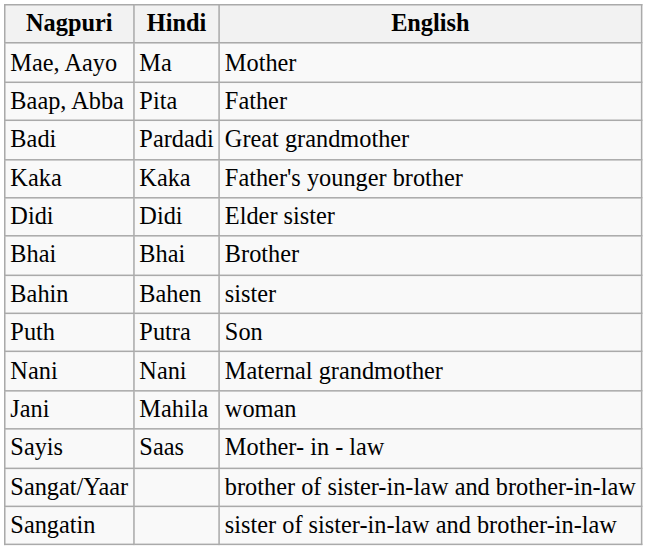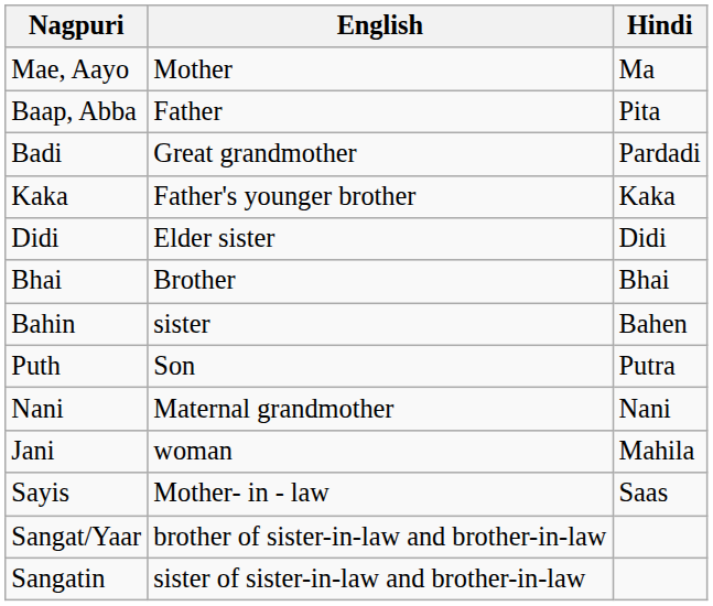columns swapped: Hindi <-> English
